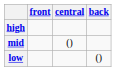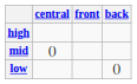columns swapped: front <-> central
